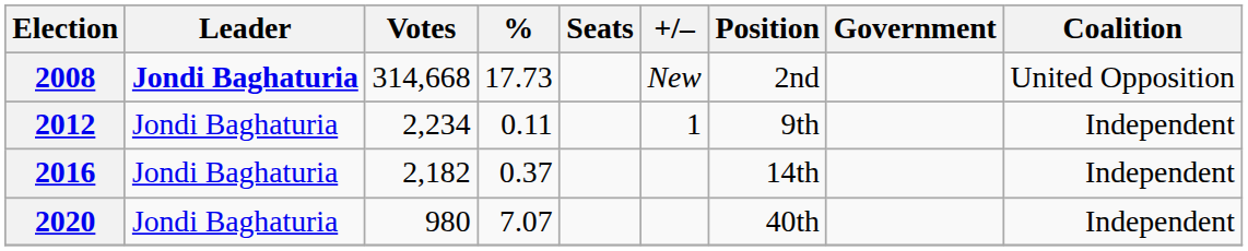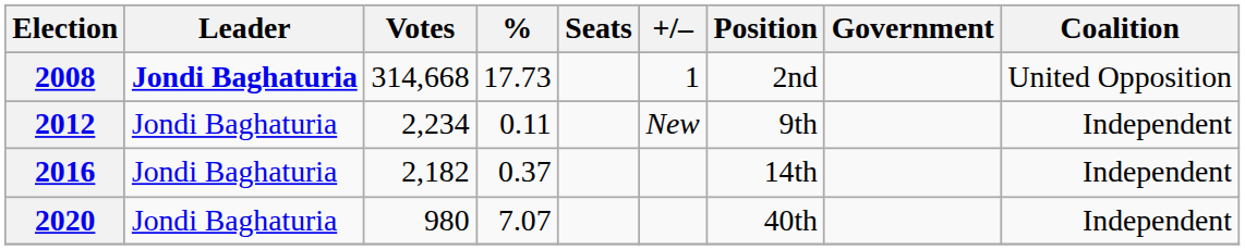2008 | +/–: New -> 1
2012 | +/–: 1 -> New
